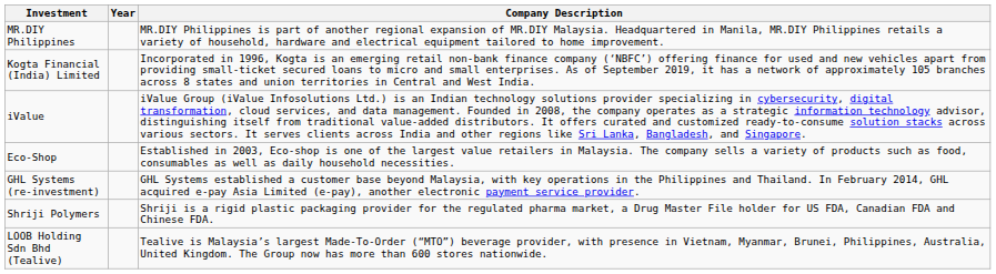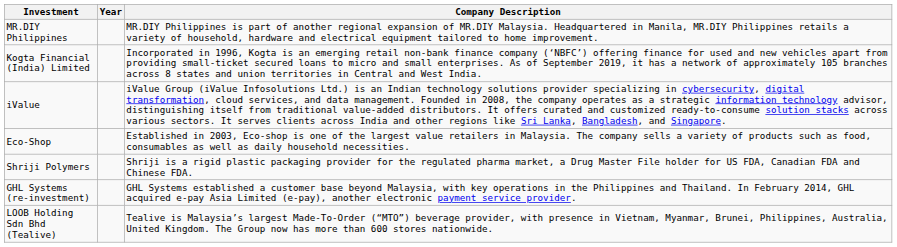rows swapped: GHL Systems (re-investment) <-> Shriji Polymers
